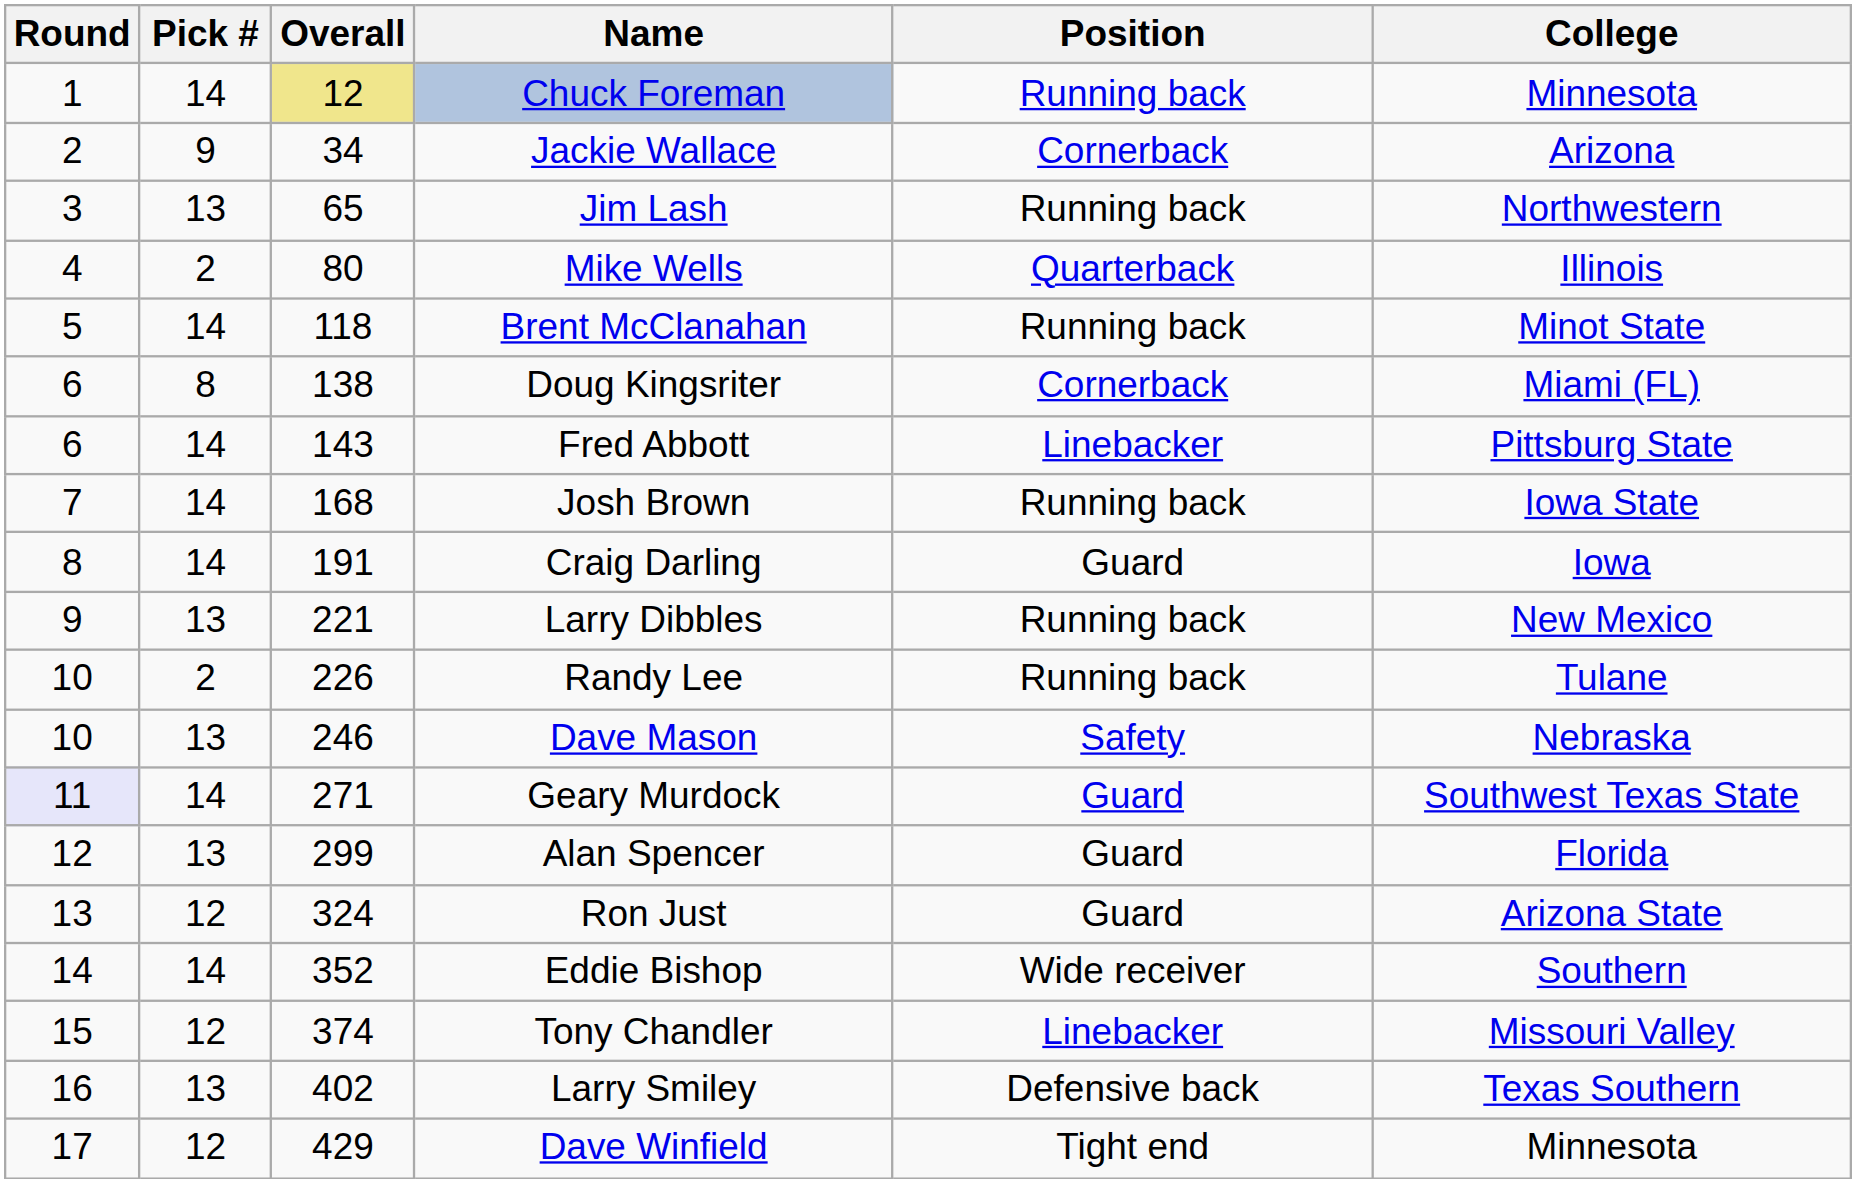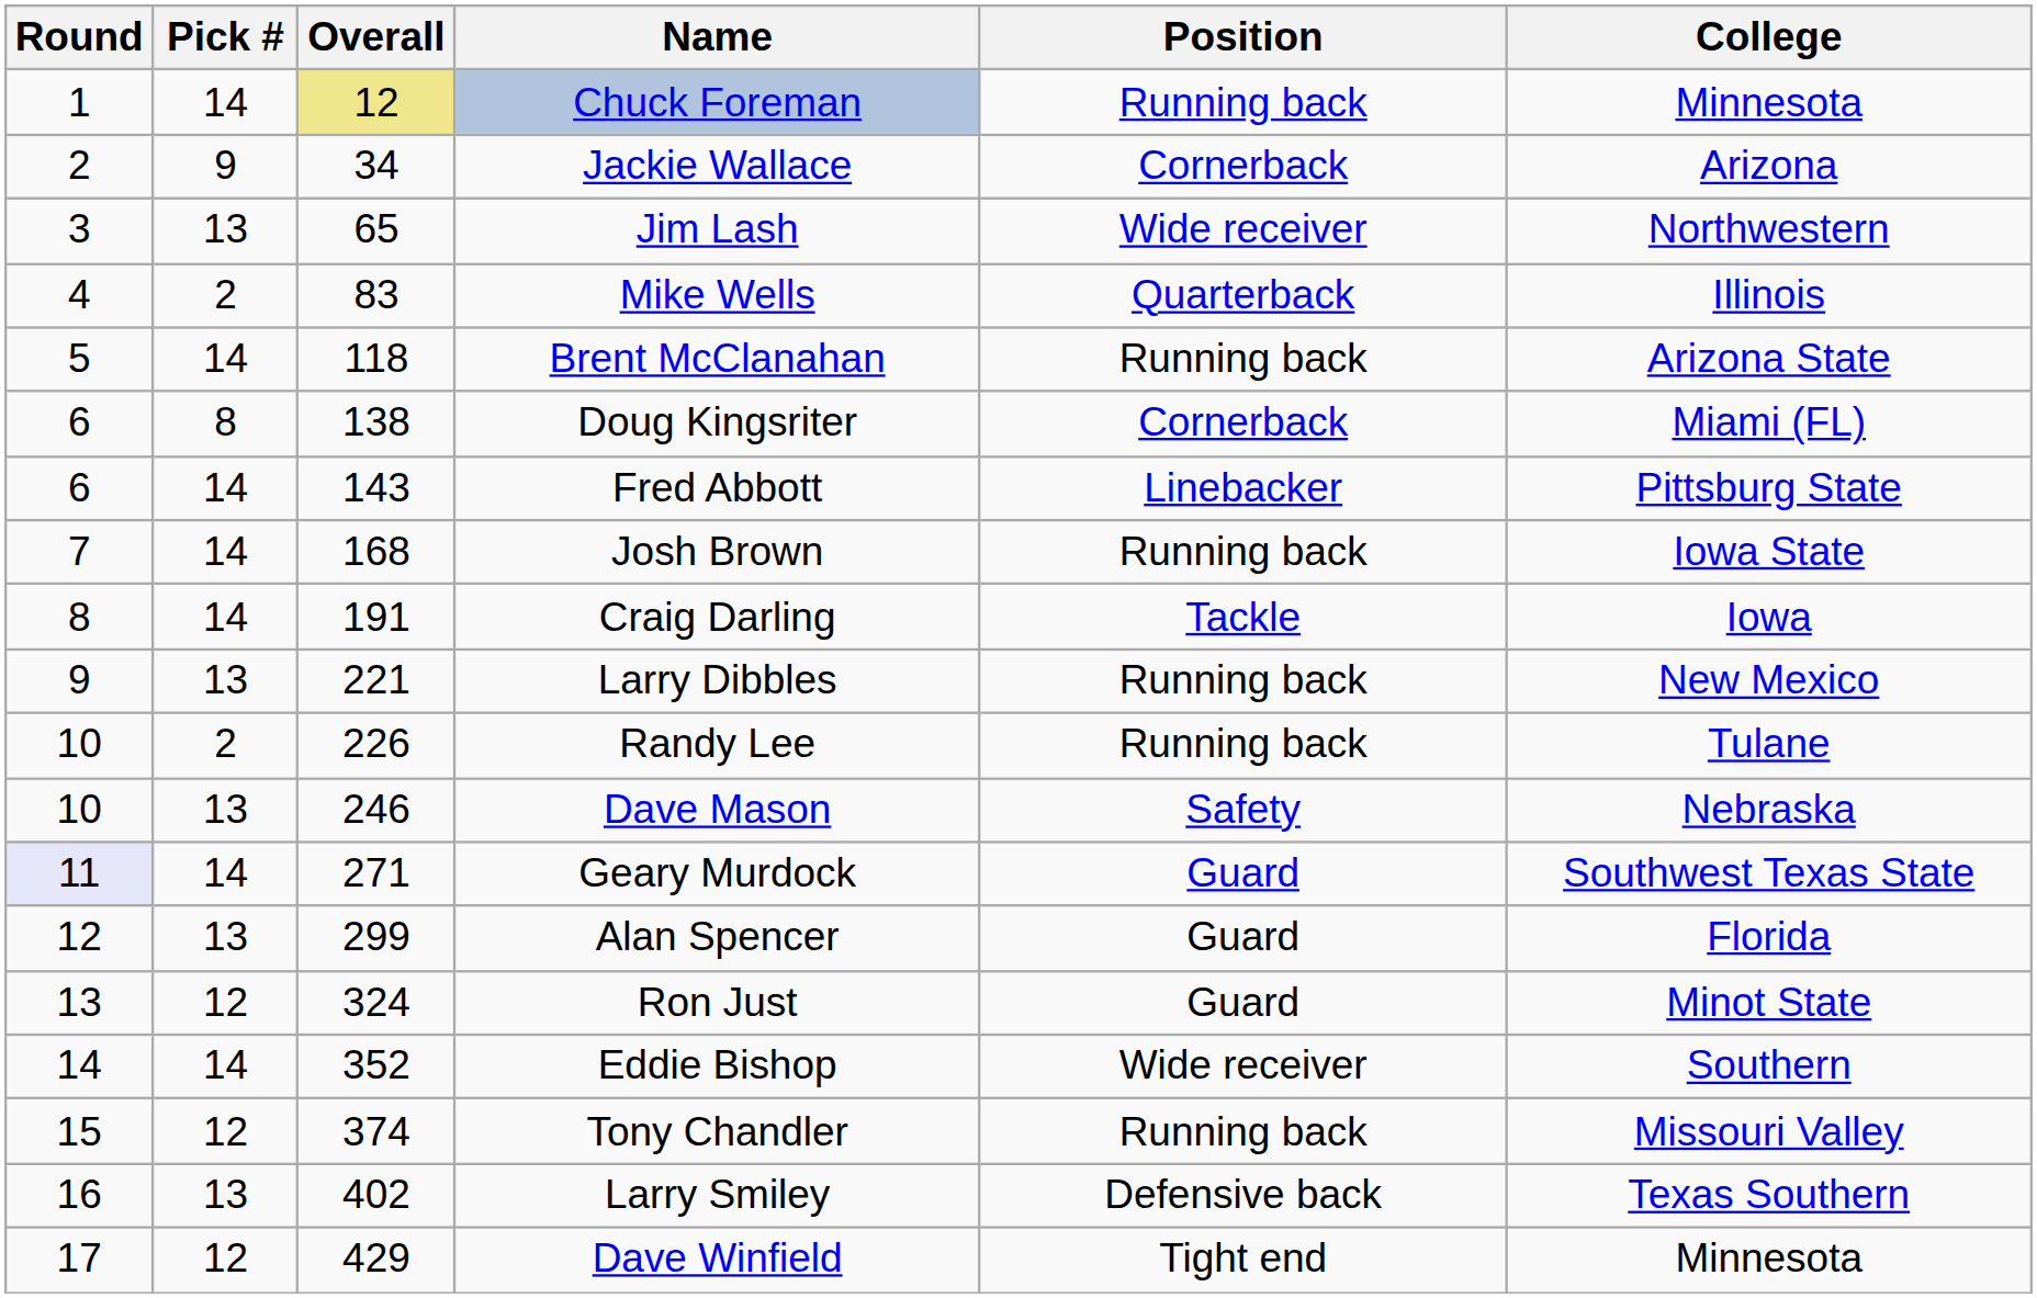Jim Lash | Position: Running back -> Wide receiver
Mike Wells | Overall: 80 -> 83
Brent McClanahan | College: Minot State -> Arizona State
Craig Darling | Position: Guard -> Tackle
Ron Just | College: Arizona State -> Minot State
Tony Chandler | Position: Linebacker -> Running back
